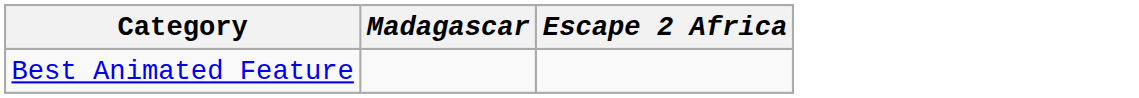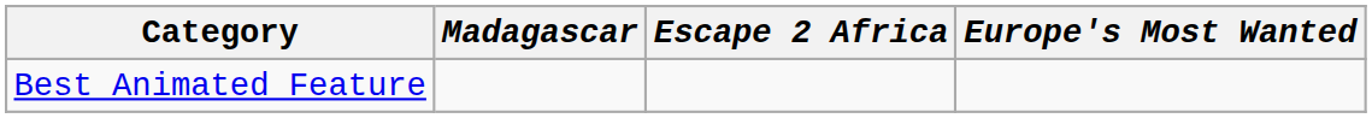+ column: Europe's Most Wanted
